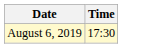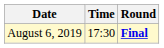+ column: Round | Final
